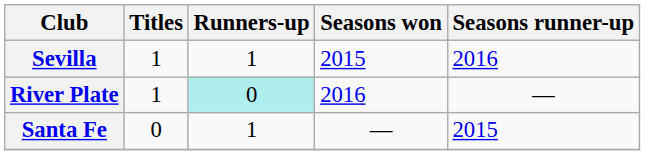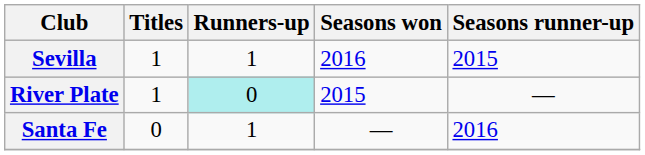Sevilla | Seasons won: 2015 -> 2016
Sevilla | Seasons runner-up: 2016 -> 2015
River Plate | Seasons won: 2016 -> 2015
Santa Fe | Seasons runner-up: 2015 -> 2016
